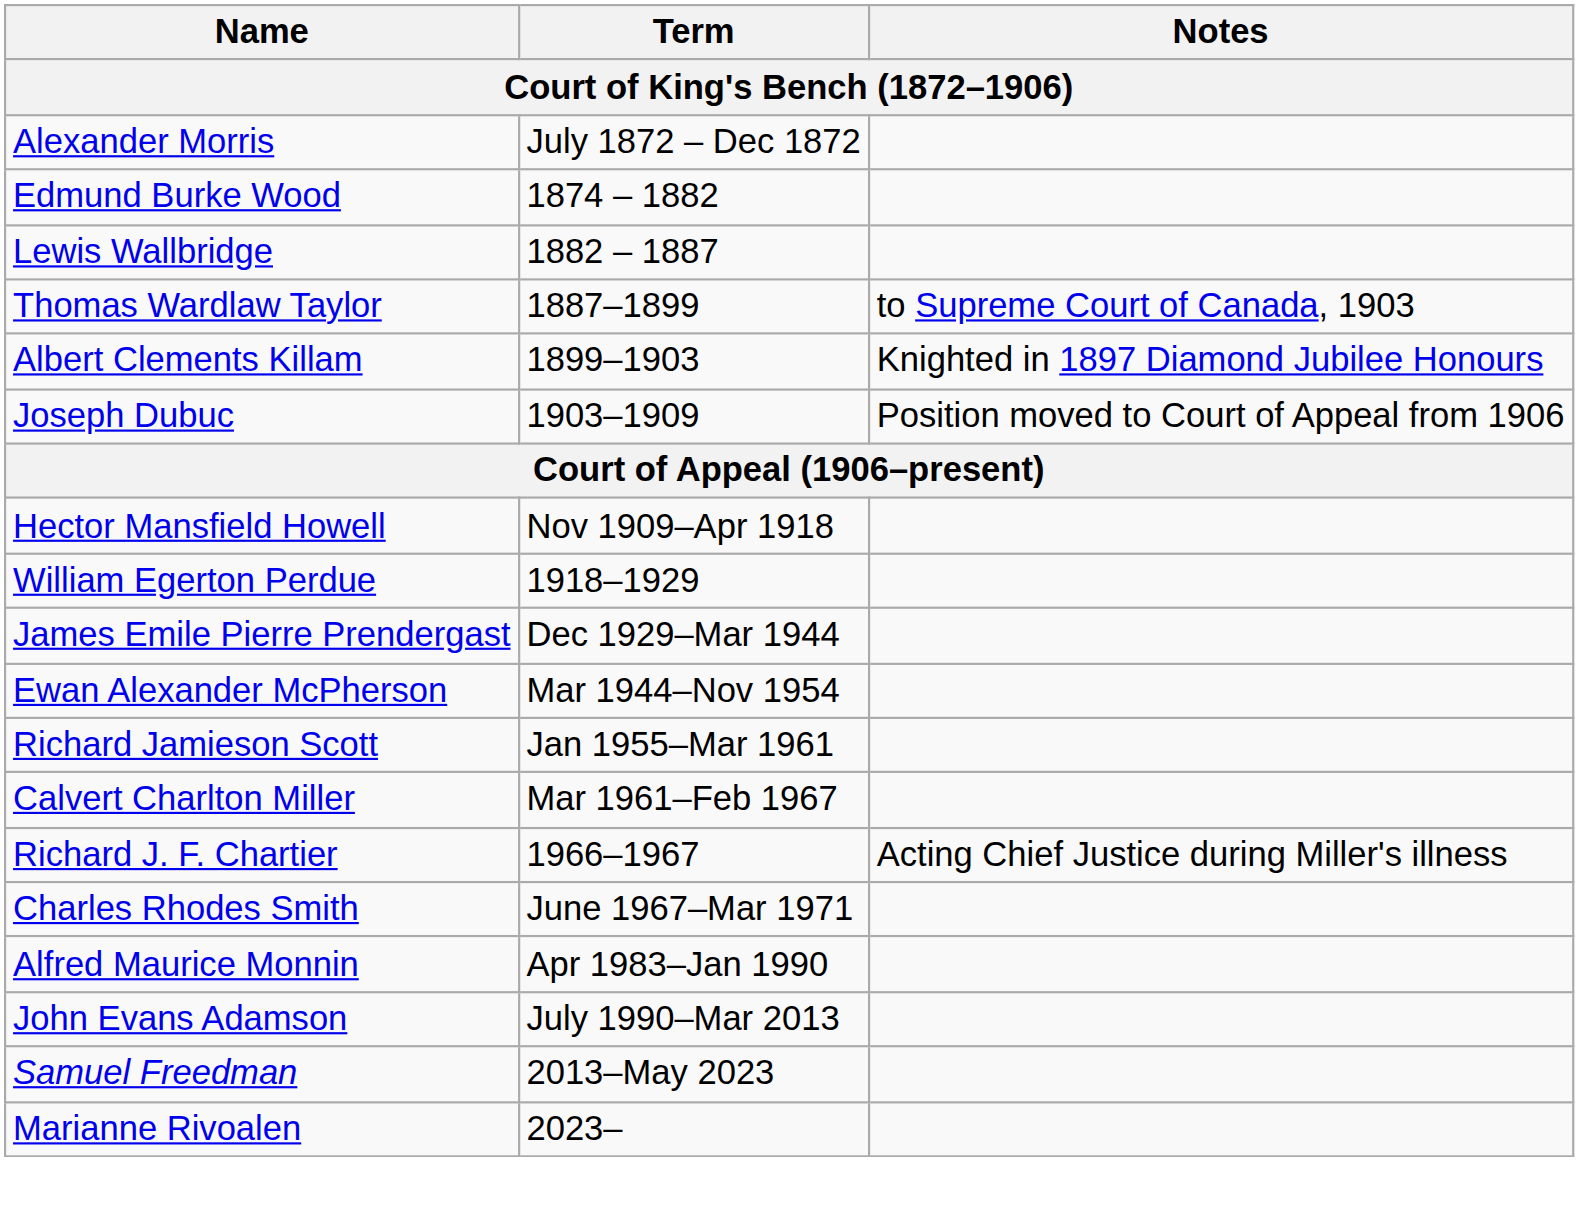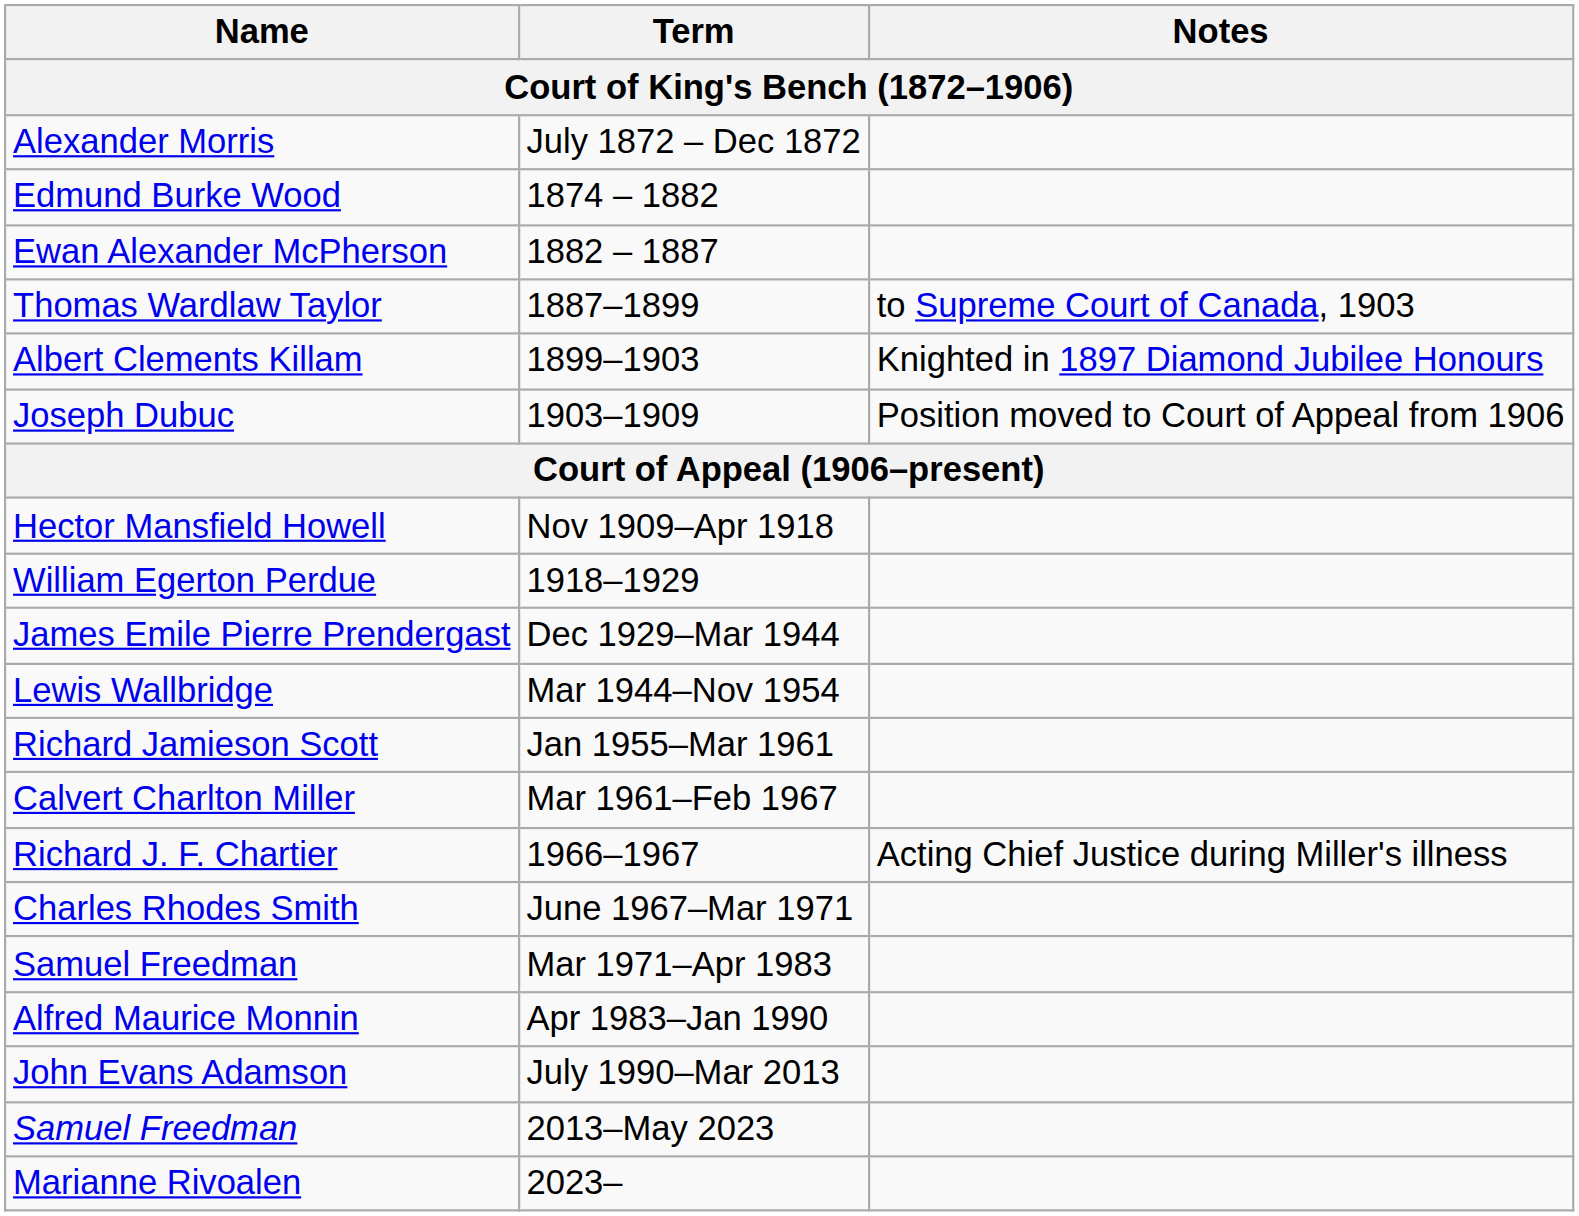1882 – 1887 | Name: Lewis Wallbridge -> Ewan Alexander McPherson
Mar 1944–Nov 1954 | Name: Ewan Alexander McPherson -> Lewis Wallbridge
+ row: Samuel Freedman | Mar 1971–Apr 1983
